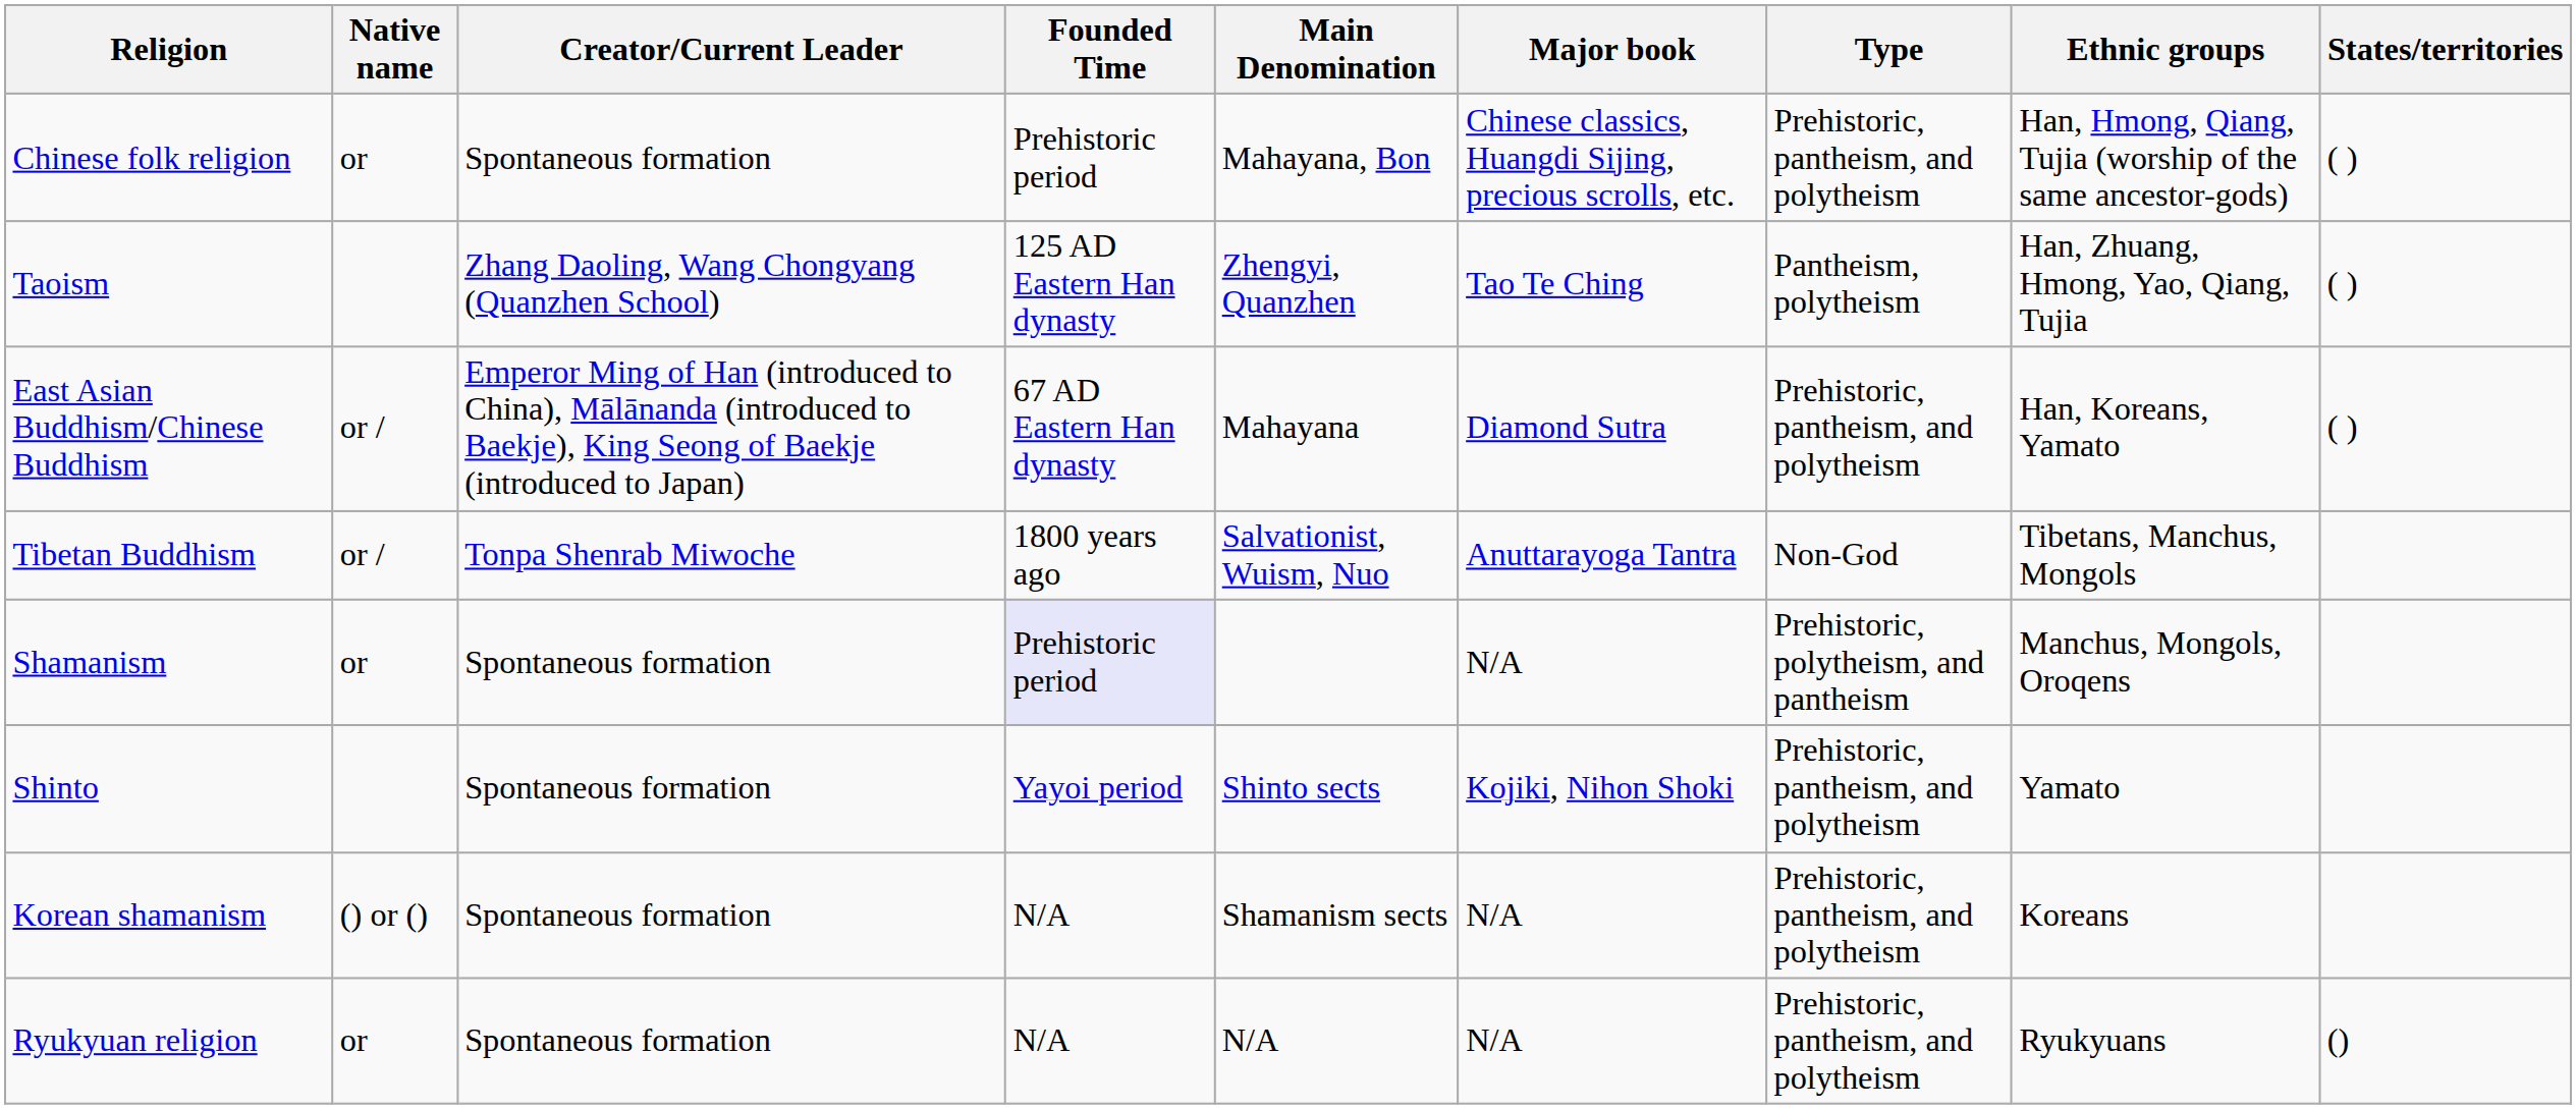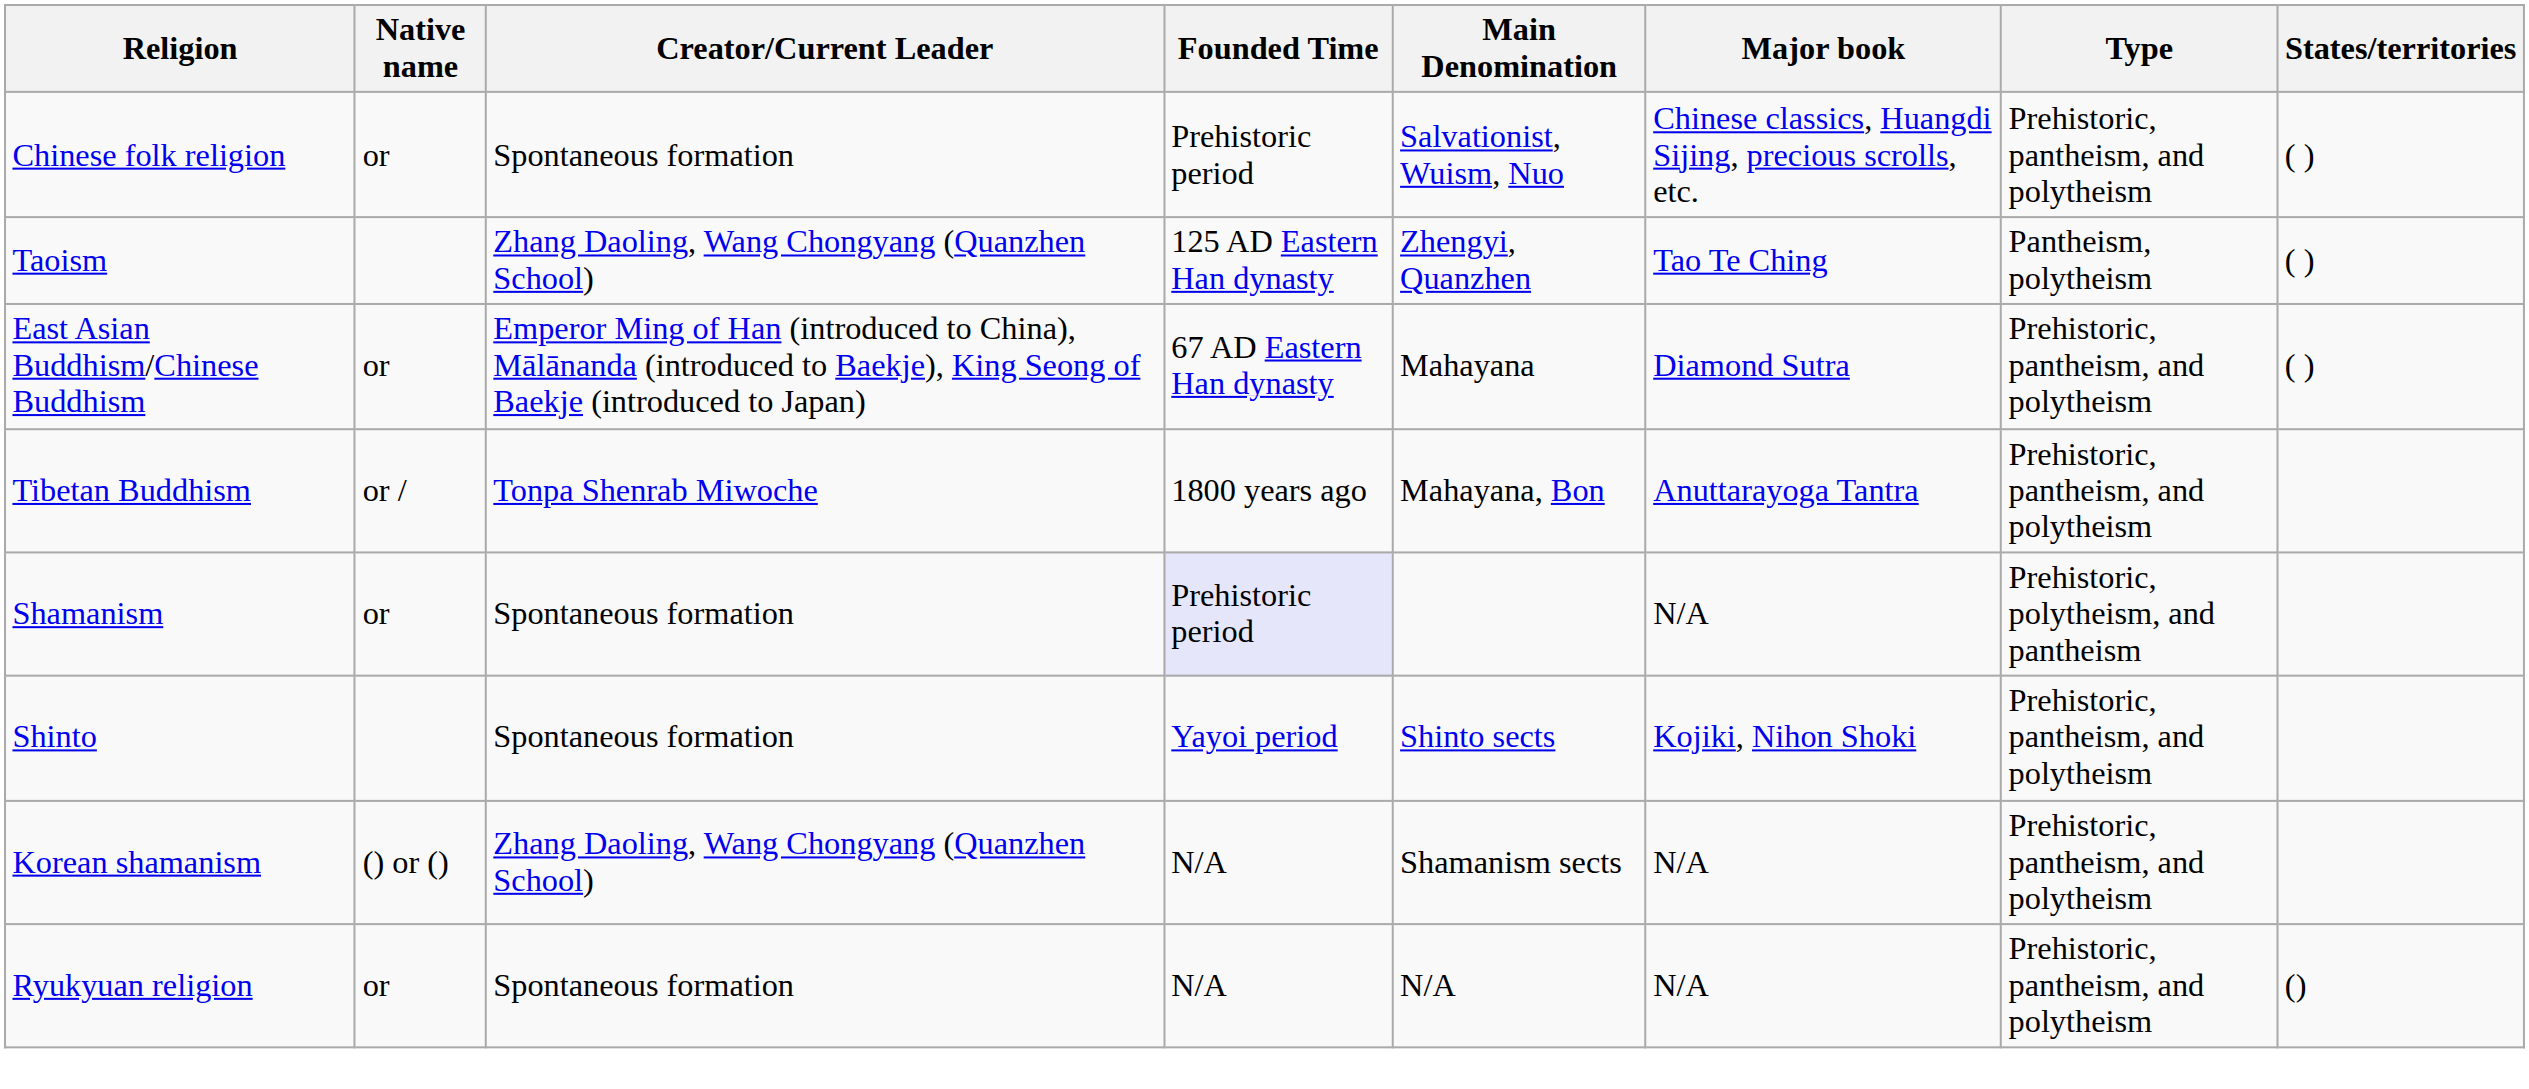- column: Ethnic groups | Han, Hmong, Qiang, Tujia (worship of the same ancestor-gods) | Han, Zhuang, Hmong, Yao, Qiang, Tujia | Han, Koreans, Yamato | Tibetans, Manchus, Mongols | Manchus, Mongols, Oroqens | Yamato | Koreans | Ryukyuans
Chinese folk religion | Main Denomination: Mahayana, Bon -> Salvationist, Wuism, Nuo
East Asian Buddhism/Chinese Buddhism | Native name: or / -> or
Tibetan Buddhism | Main Denomination: Salvationist, Wuism, Nuo -> Mahayana, Bon
Tibetan Buddhism | Type: Non-God -> Prehistoric, pantheism, and polytheism
Korean shamanism | Creator/Current Leader: Spontaneous formation -> Zhang Daoling, Wang Chongyang (Quanzhen School)
